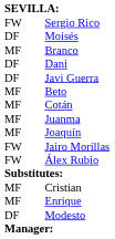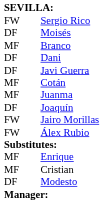- row: MF | Beto
Joaquín | column 1: MF -> DF
rows swapped: Enrique <-> Cristian
